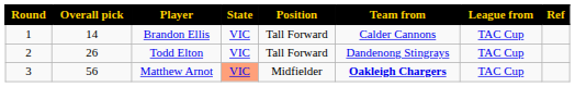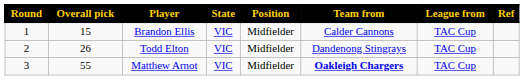Brandon Ellis | Overall pick: 14 -> 15
Brandon Ellis | Position: Tall Forward -> Midfielder
Todd Elton | Position: Tall Forward -> Midfielder
Matthew Arnot | Overall pick: 56 -> 55
Matthew Arnot | State: lightsalmon background -> no background
